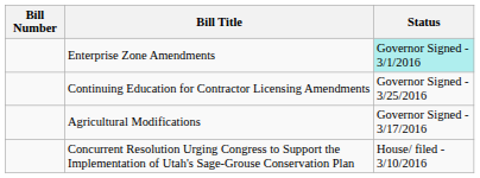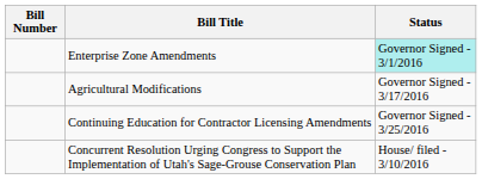rows swapped: Continuing Education for Contractor Licensing Amendments <-> Agricultural Modifications
